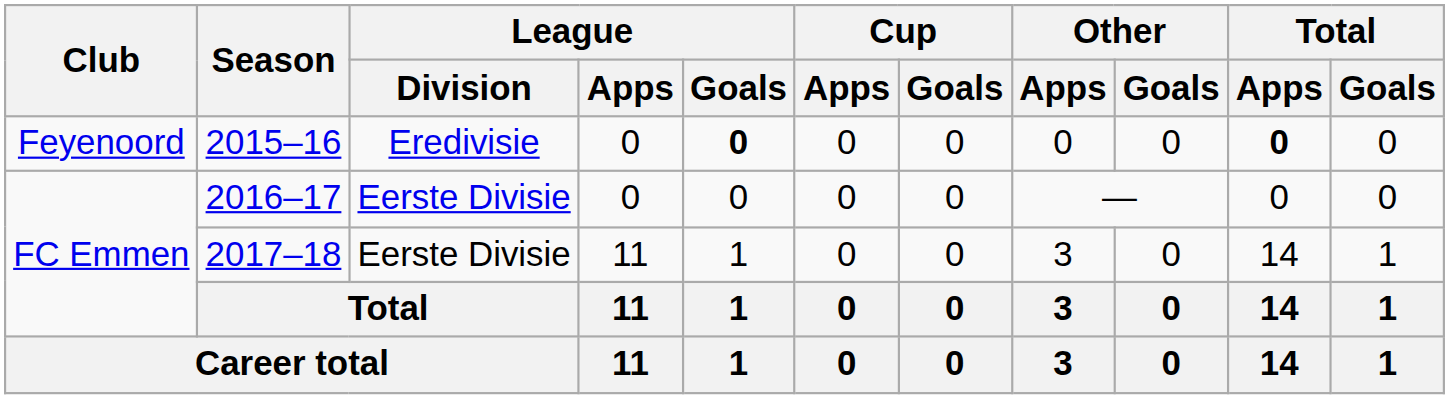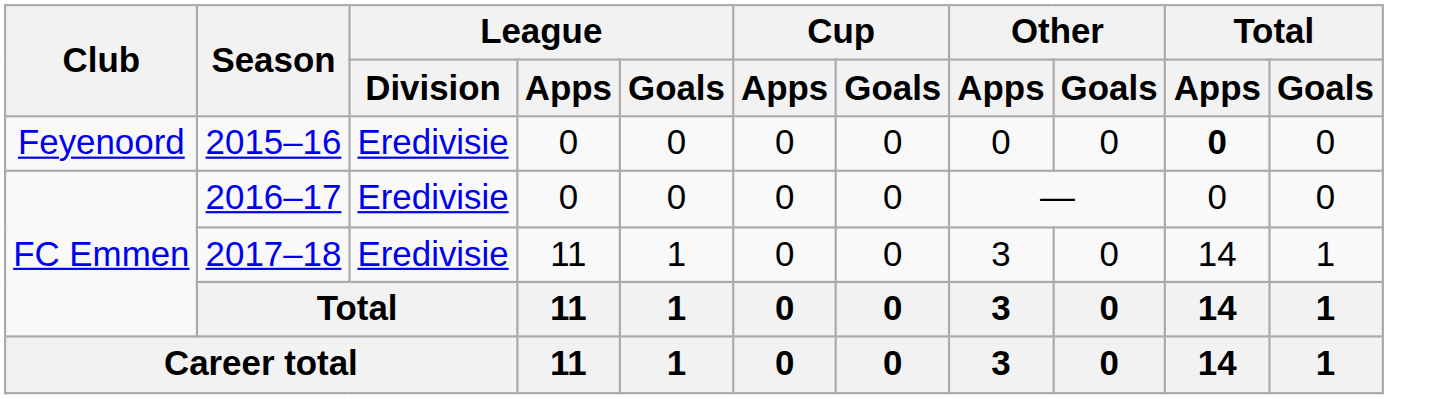2015–16 | League / Goals: bold -> normal
2016–17 | League / Division: Eerste Divisie -> Eredivisie
2017–18 | League / Division: Eerste Divisie -> Eredivisie
